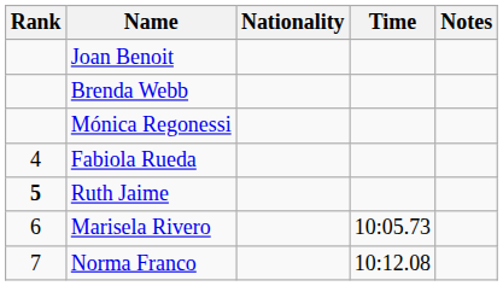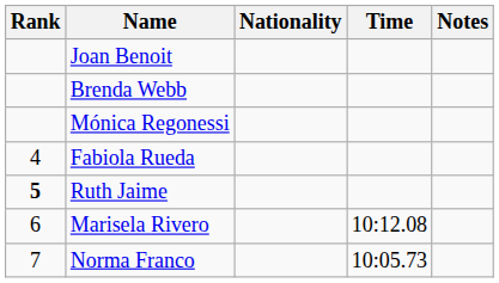Marisela Rivero | Time: 10:05.73 -> 10:12.08
Norma Franco | Time: 10:12.08 -> 10:05.73
